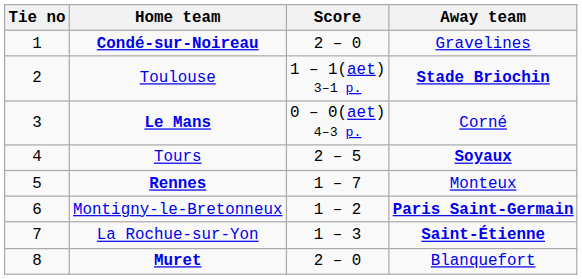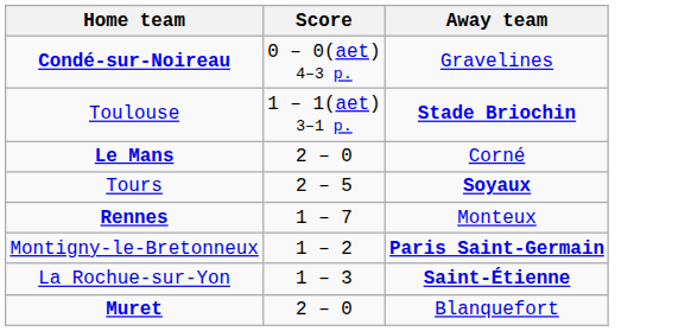- column: Tie no | 1 | 2 | 3 | 4 | 5 | 6 | 7 | 8
Condé-sur-Noireau | Score: 2 – 0 -> 0 – 0(aet) 4–3 p.
Le Mans | Score: 0 – 0(aet) 4–3 p. -> 2 – 0
